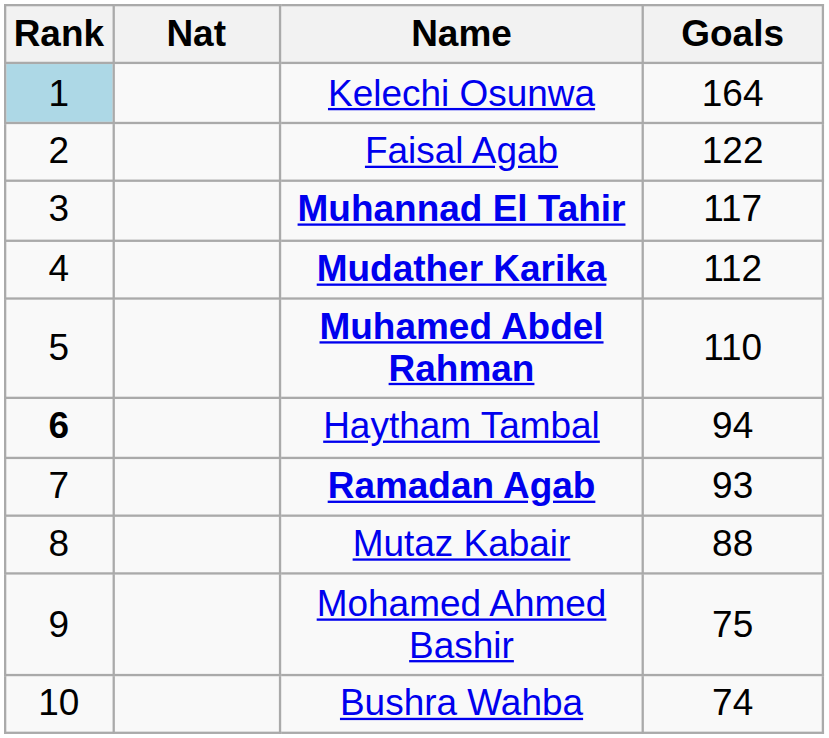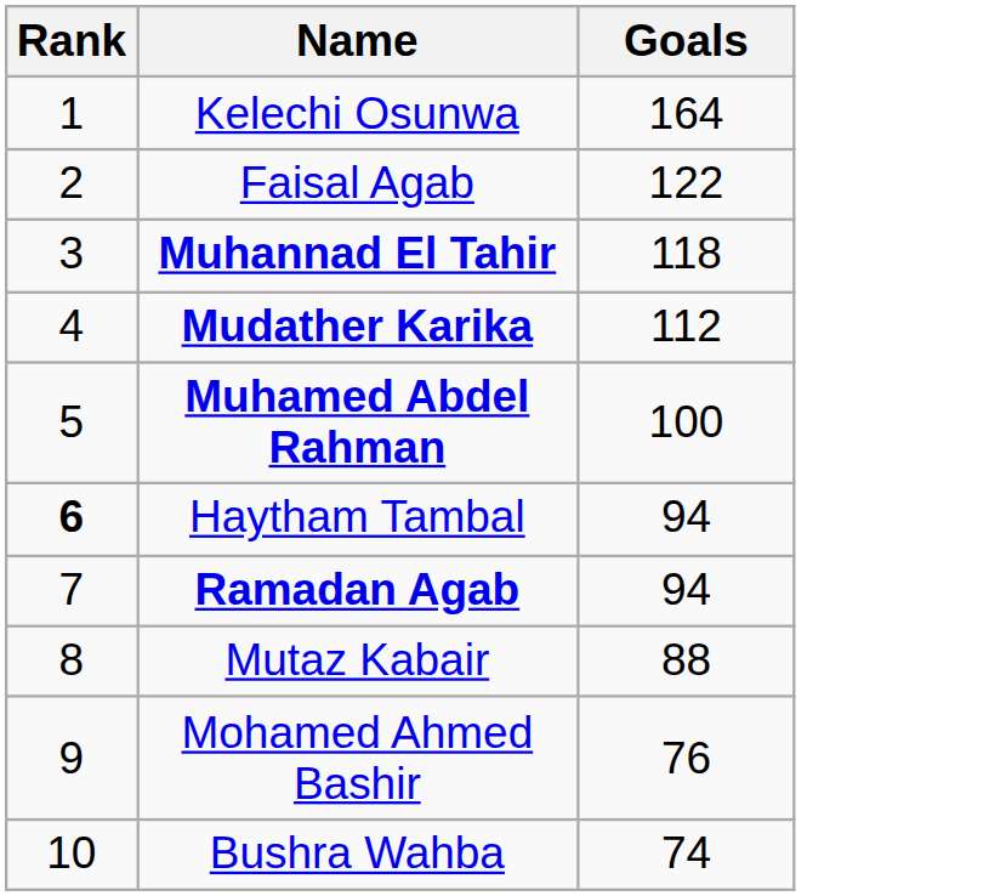- column: Nat
Kelechi Osunwa | Rank: lightblue background -> no background
Muhannad El Tahir | Goals: 117 -> 118
Muhamed Abdel Rahman | Goals: 110 -> 100
Ramadan Agab | Goals: 93 -> 94
Mohamed Ahmed Bashir | Goals: 75 -> 76
